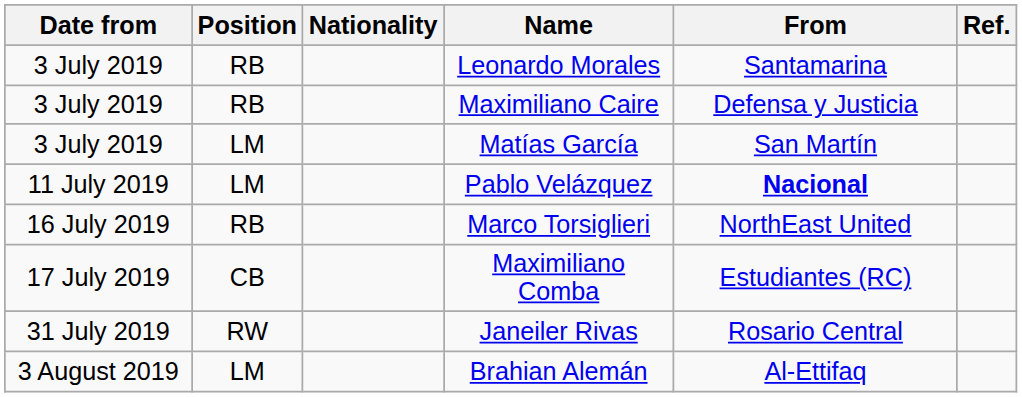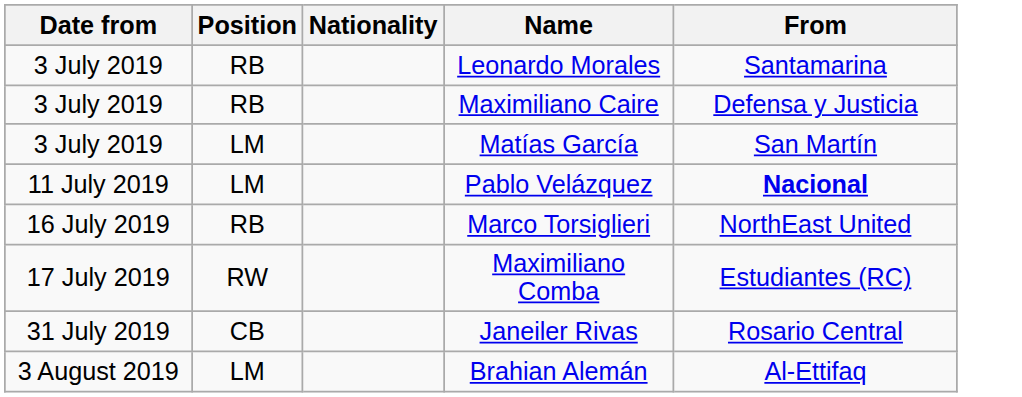- column: Ref.
Maximiliano Comba | Position: CB -> RW
Janeiler Rivas | Position: RW -> CB
